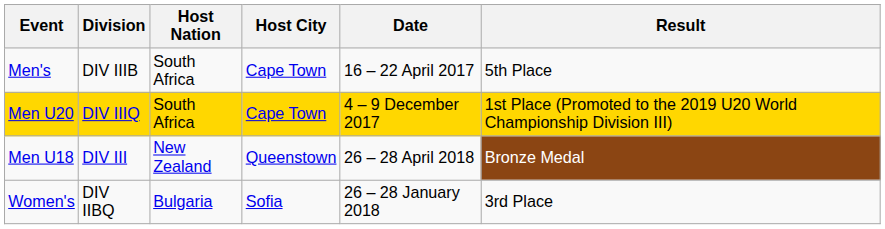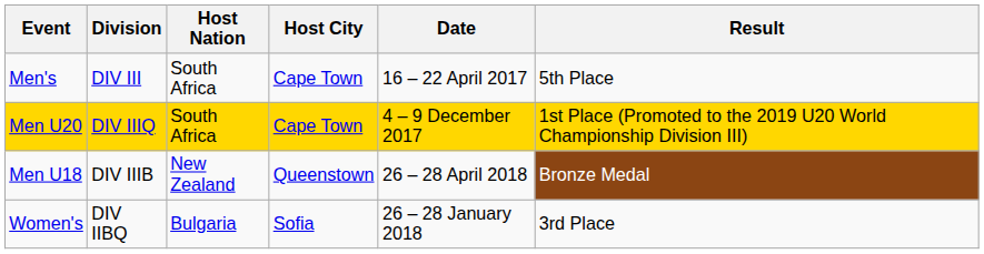Men's | Division: DIV IIIB -> DIV III
Men U18 | Division: DIV III -> DIV IIIB
